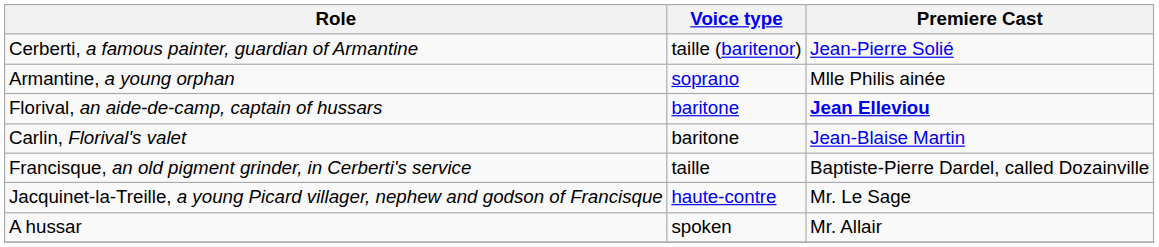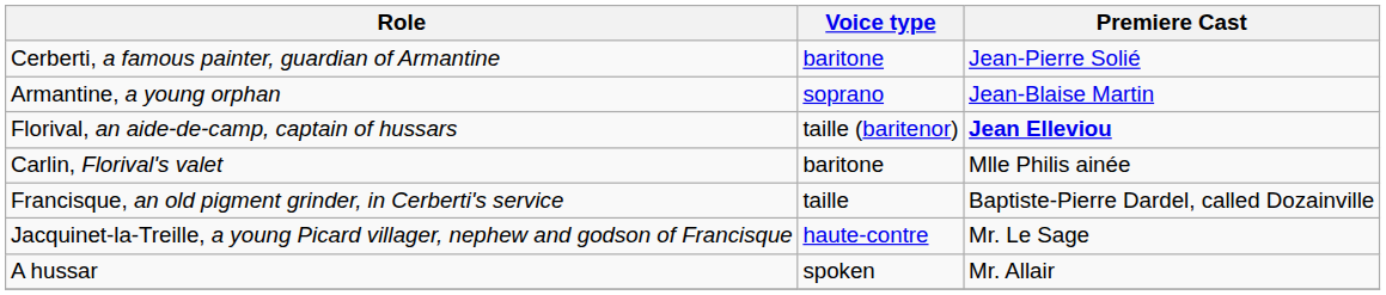Cerberti, a famous painter, guardian of Armantine | Voice type: taille (baritenor) -> baritone
Armantine, a young orphan | Premiere Cast: Mlle Philis ainée -> Jean-Blaise Martin
Florival, an aide-de-camp, captain of hussars | Voice type: baritone -> taille (baritenor)
Carlin, Florival's valet | Premiere Cast: Jean-Blaise Martin -> Mlle Philis ainée
